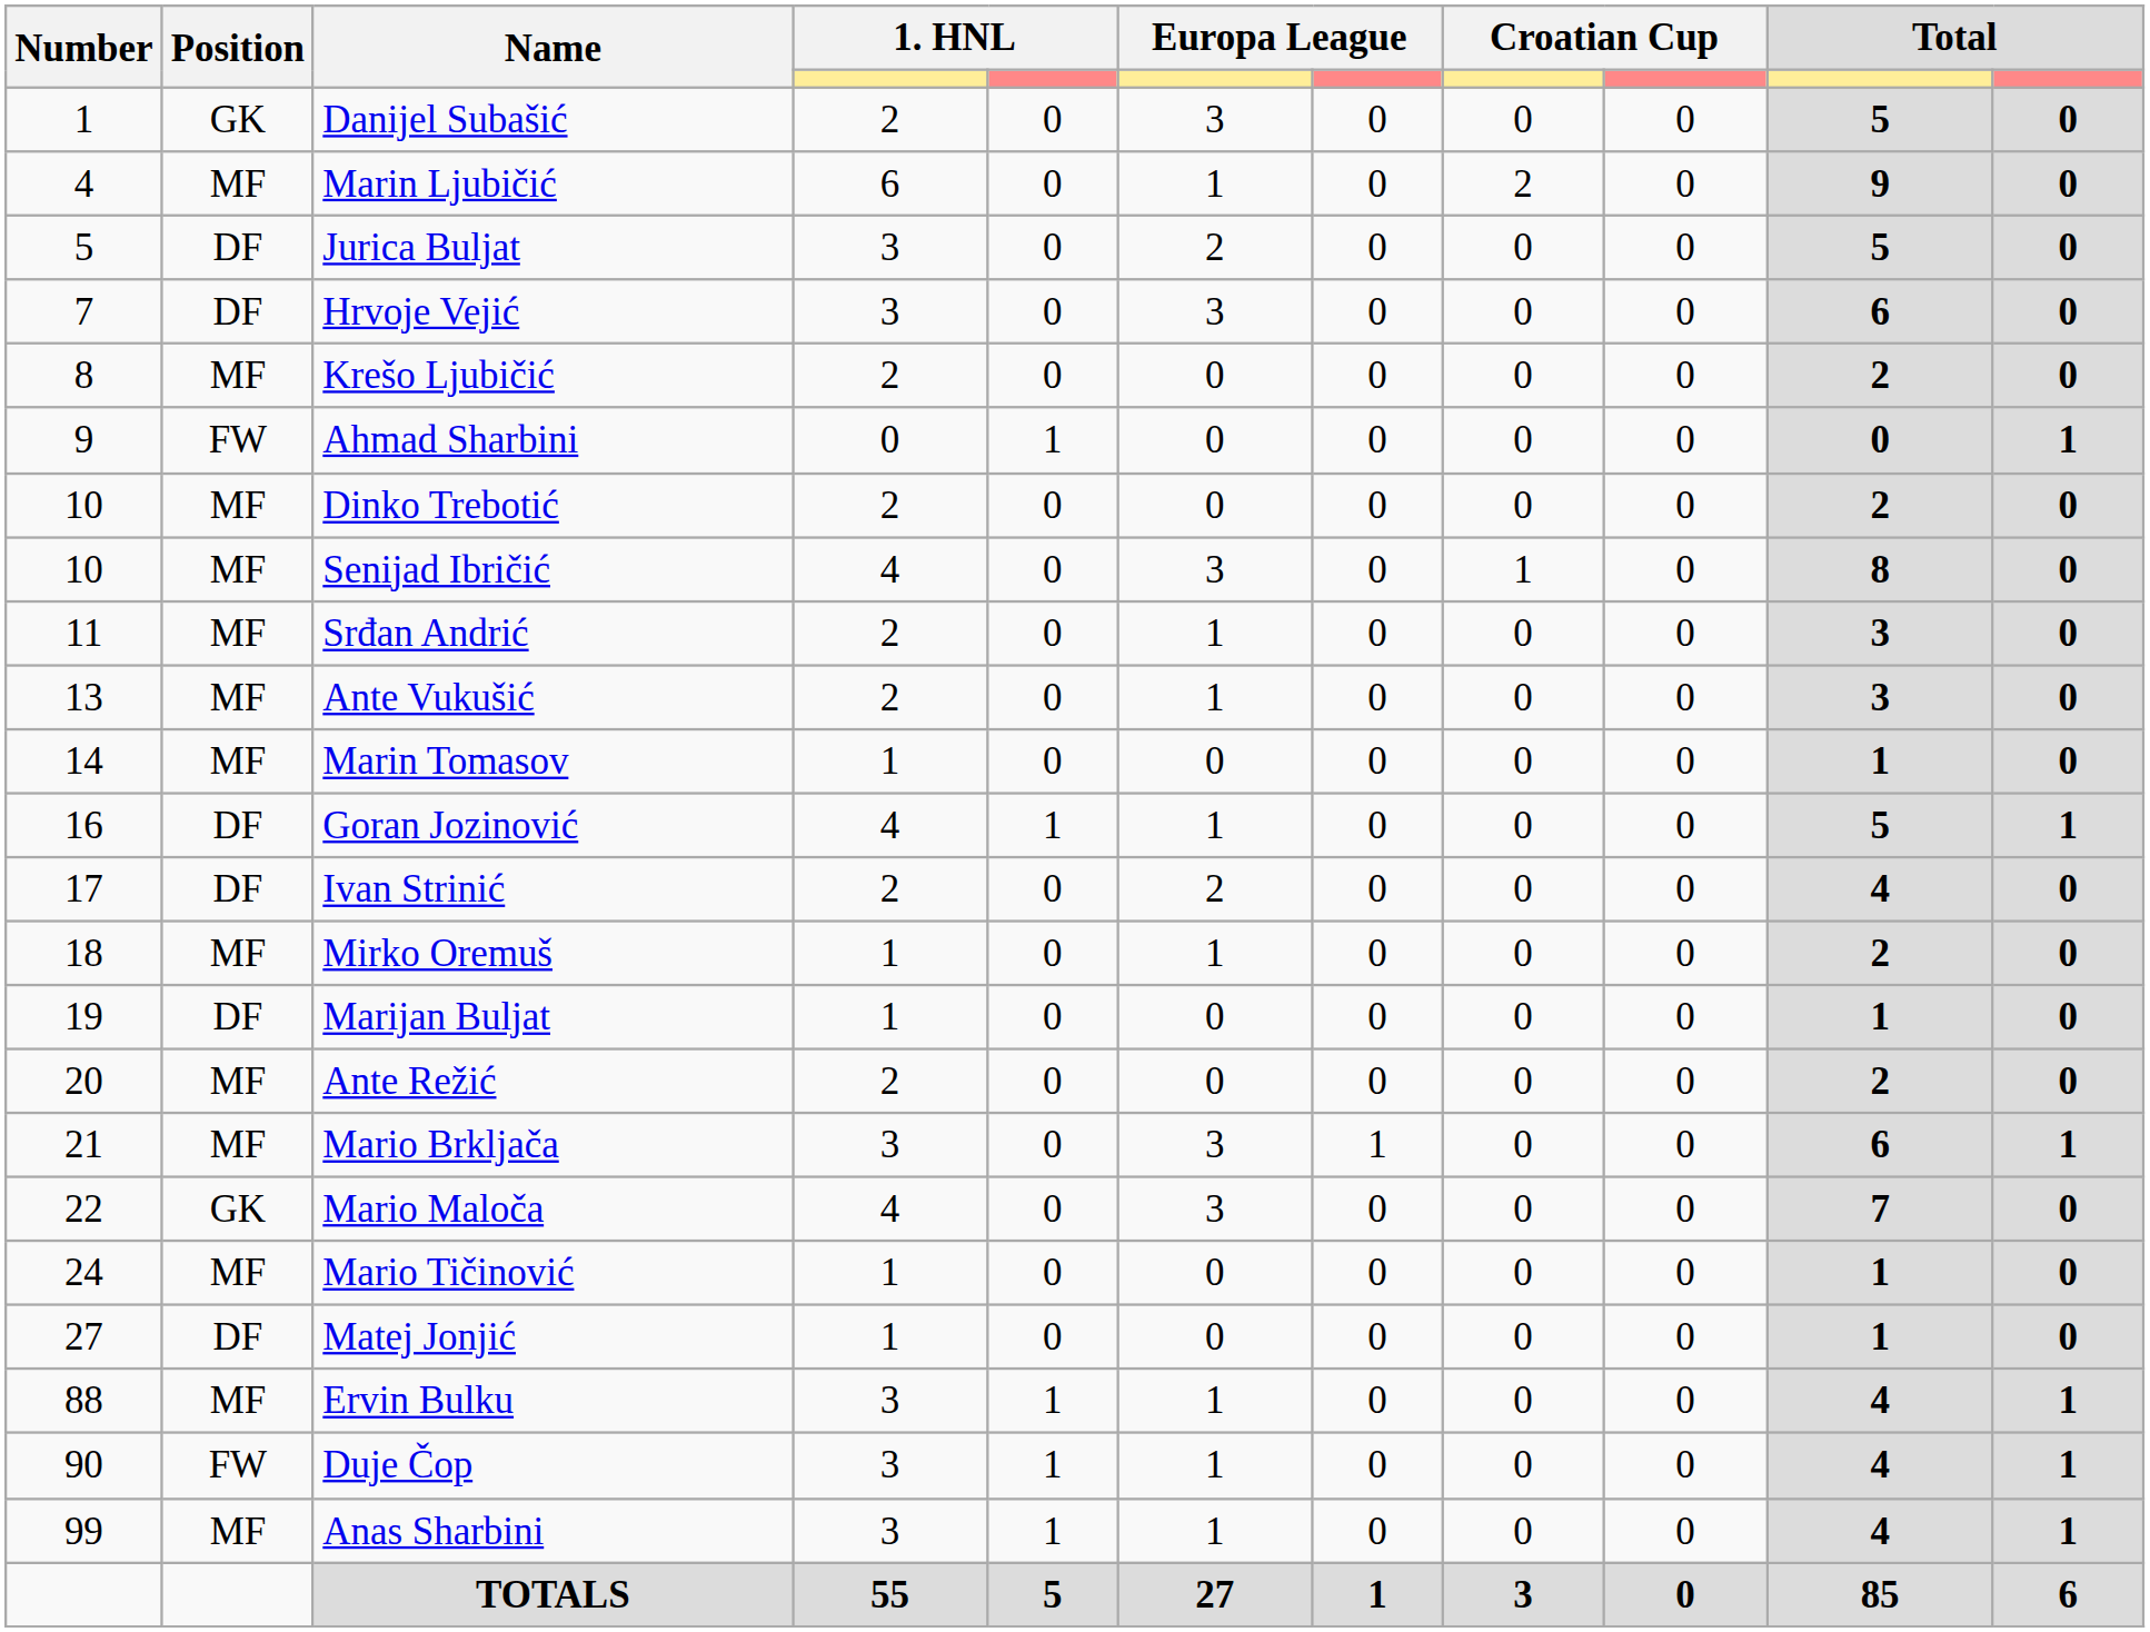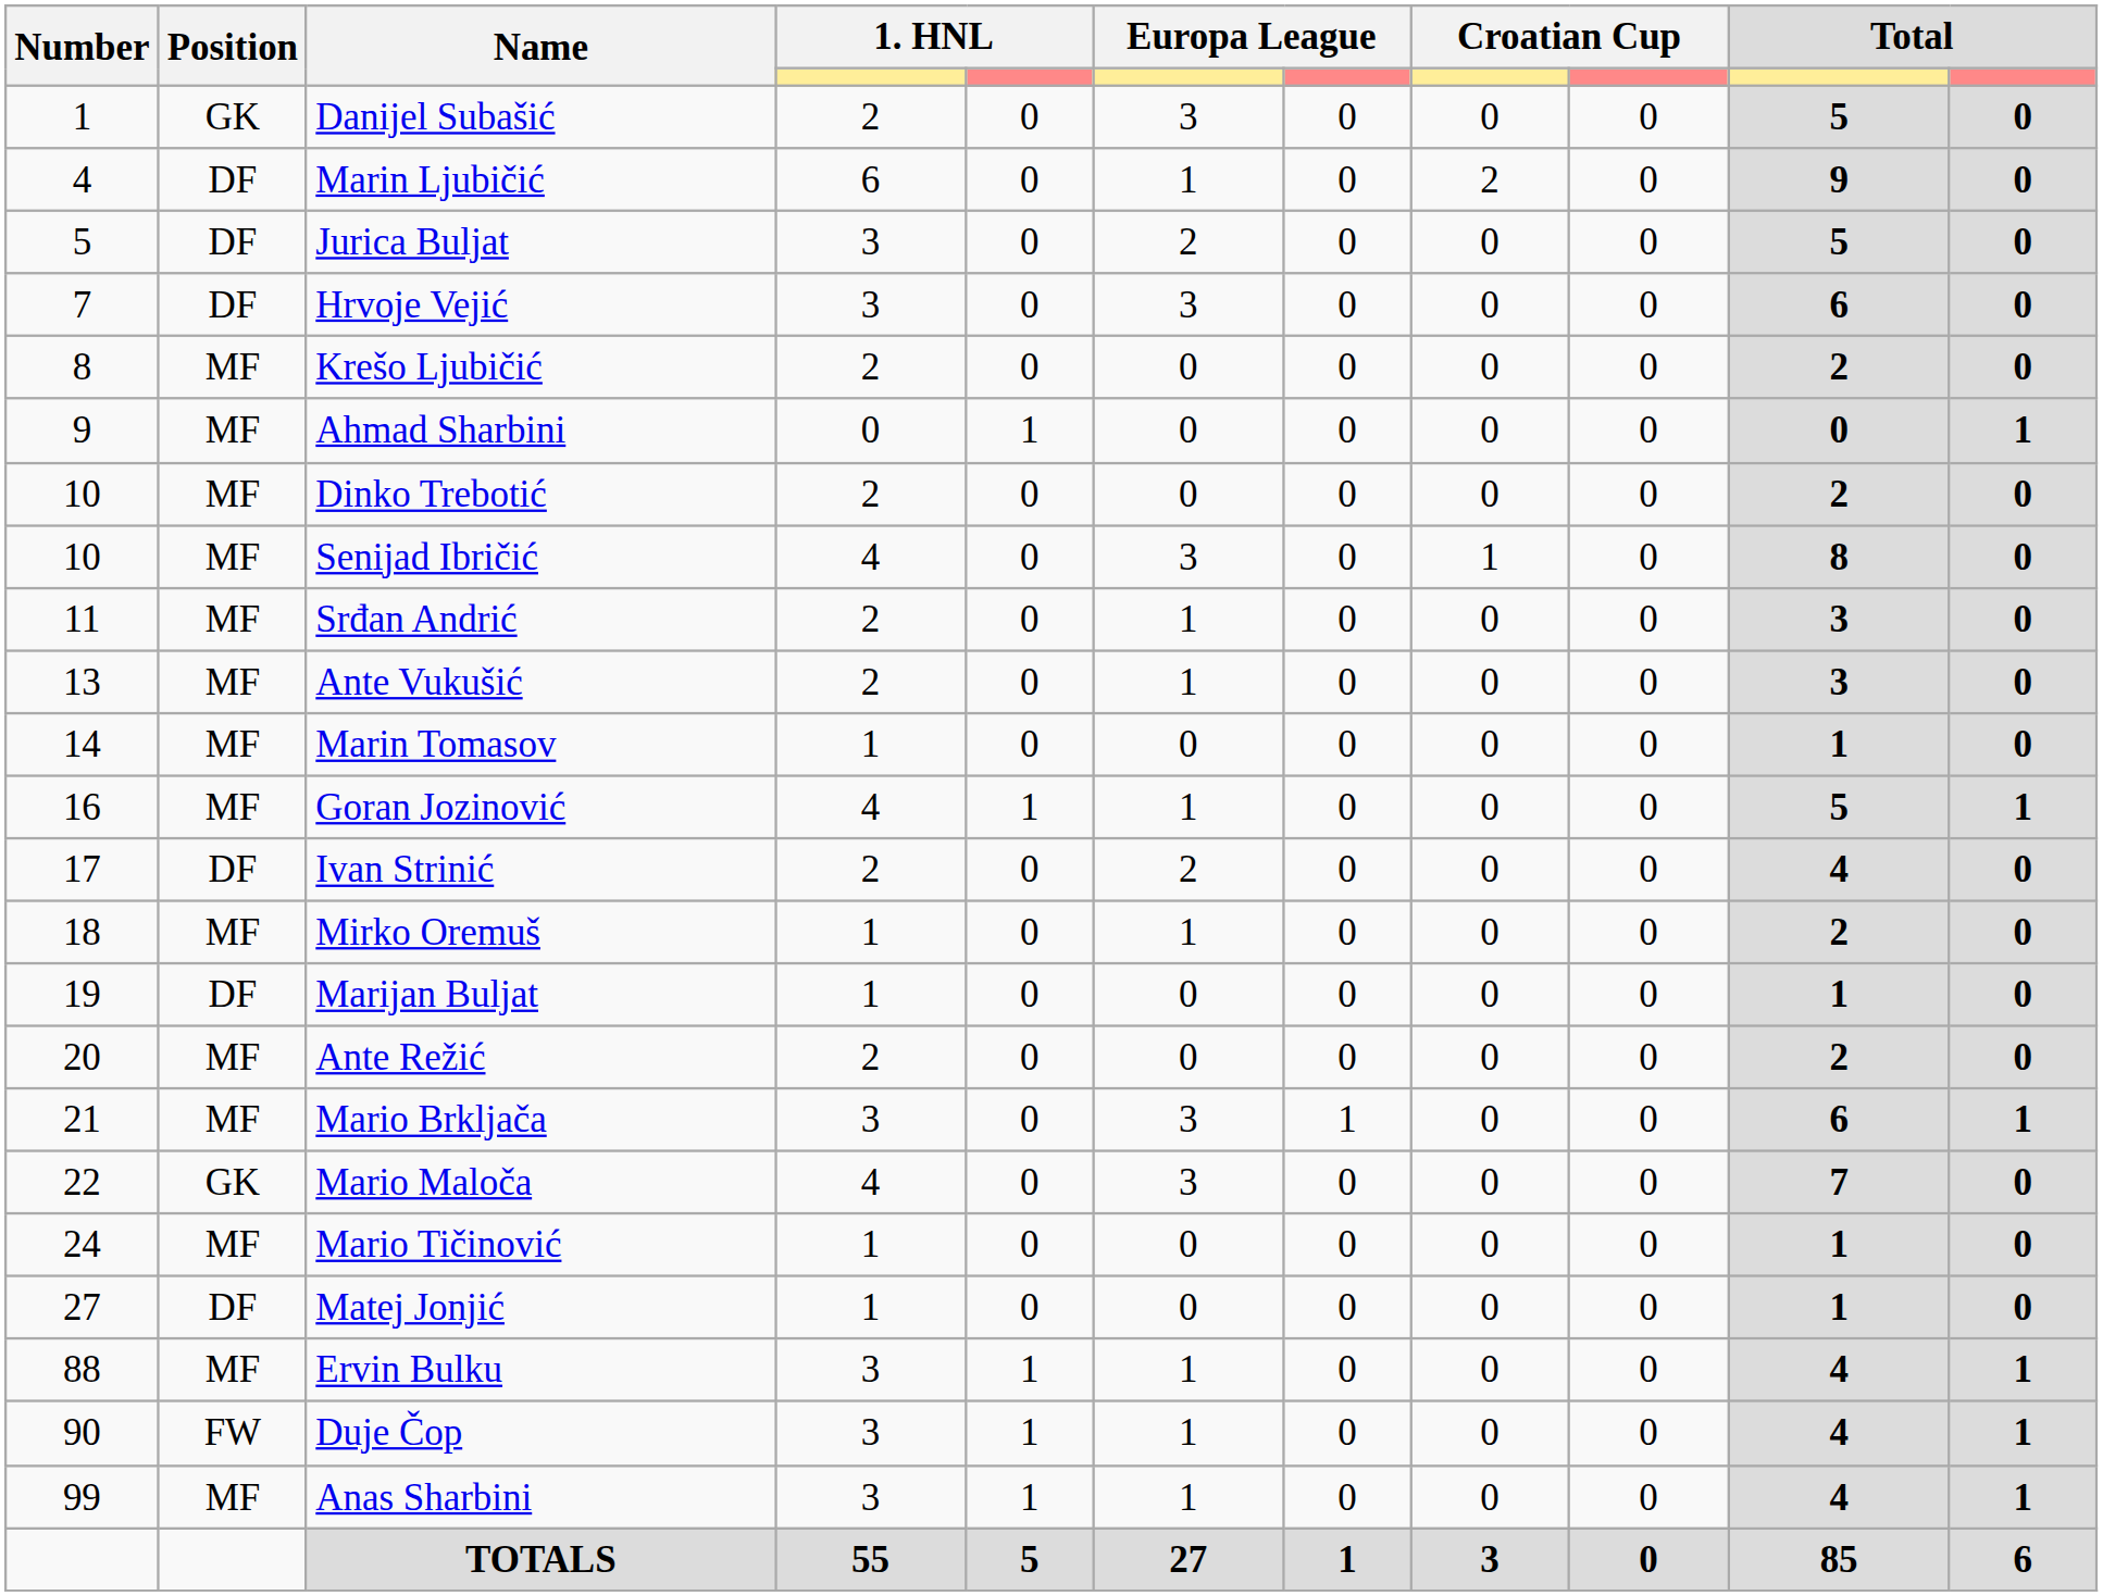Marin Ljubičić | Position: MF -> DF
Ahmad Sharbini | Position: FW -> MF
Goran Jozinović | Position: DF -> MF
